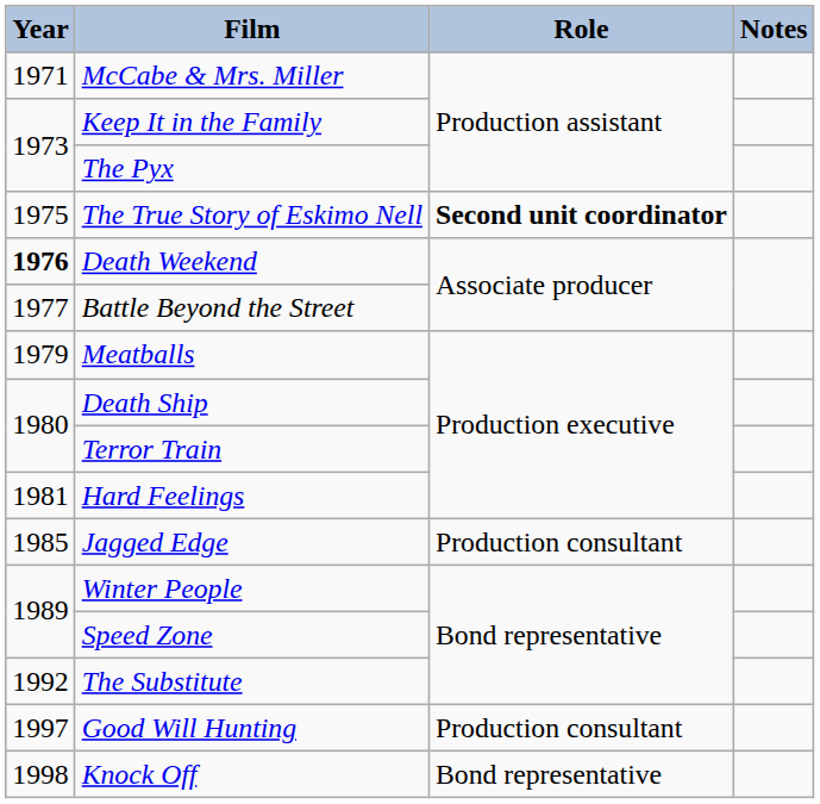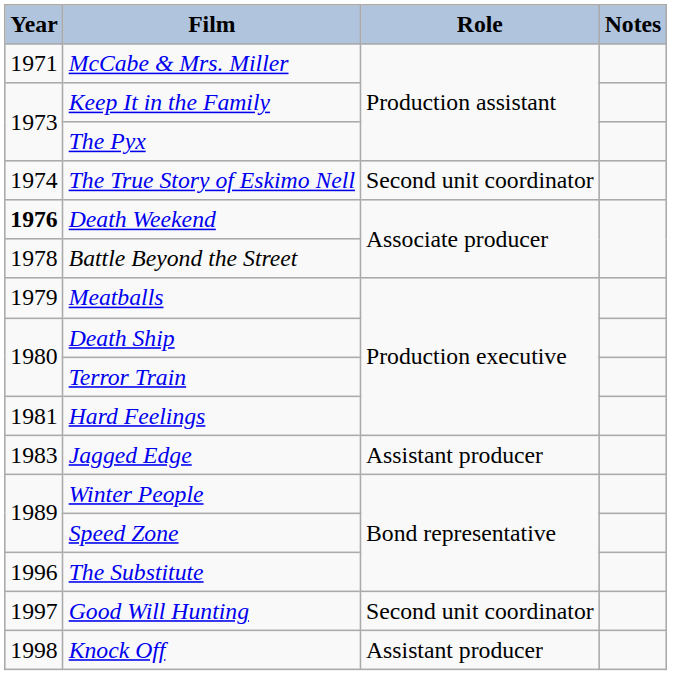The True Story of Eskimo Nell | Year: 1975 -> 1974
The True Story of Eskimo Nell | Role: bold -> normal
Battle Beyond the Street | Year: 1977 -> 1978
Jagged Edge | Year: 1985 -> 1983
Jagged Edge | Role: Production consultant -> Assistant producer
The Substitute | Year: 1992 -> 1996
Good Will Hunting | Role: Production consultant -> Second unit coordinator
Knock Off | Role: Bond representative -> Assistant producer
